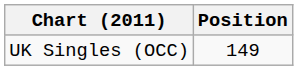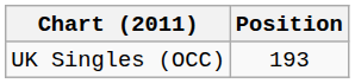UK Singles (OCC) | Position: 149 -> 193
